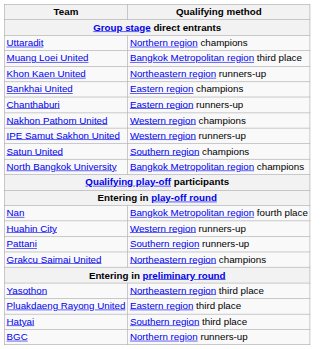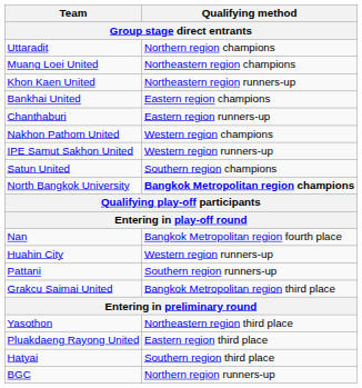Muang Loei United | Qualifying method: Bangkok Metropolitan region third place -> Northeastern region champions
North Bangkok University | Qualifying method: normal -> bold
Grakcu Saimai United | Qualifying method: Northeastern region champions -> Bangkok Metropolitan region third place
